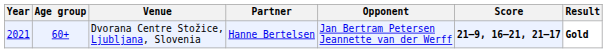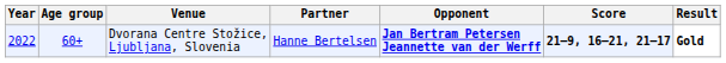Dvorana Centre Stožice, Ljubljana, Slovenia | Year: 2021 -> 2022
Dvorana Centre Stožice, Ljubljana, Slovenia | Opponent: normal -> bold
